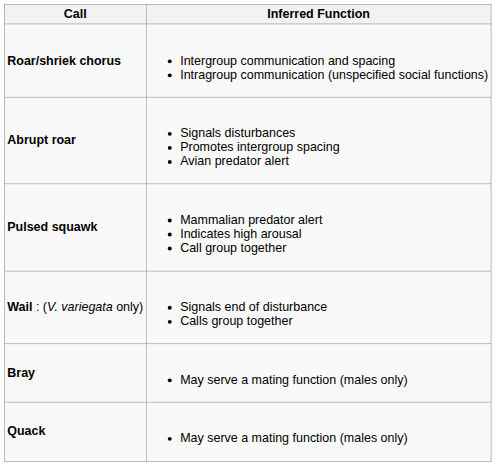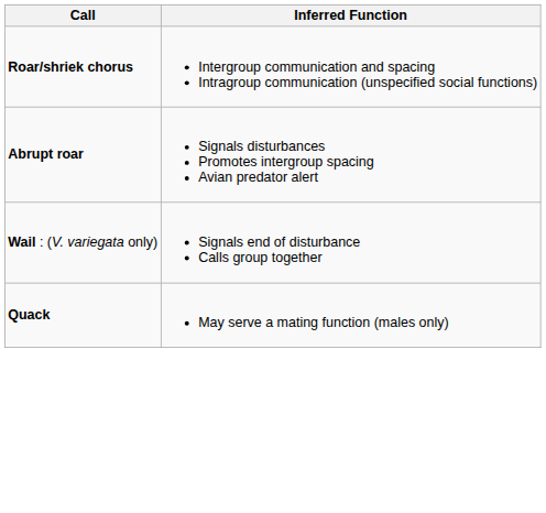- row: Pulsed squawk | Mammalian predator alert Indicates high arousal Call group together
- row: Bray | May serve a mating function (males only)
